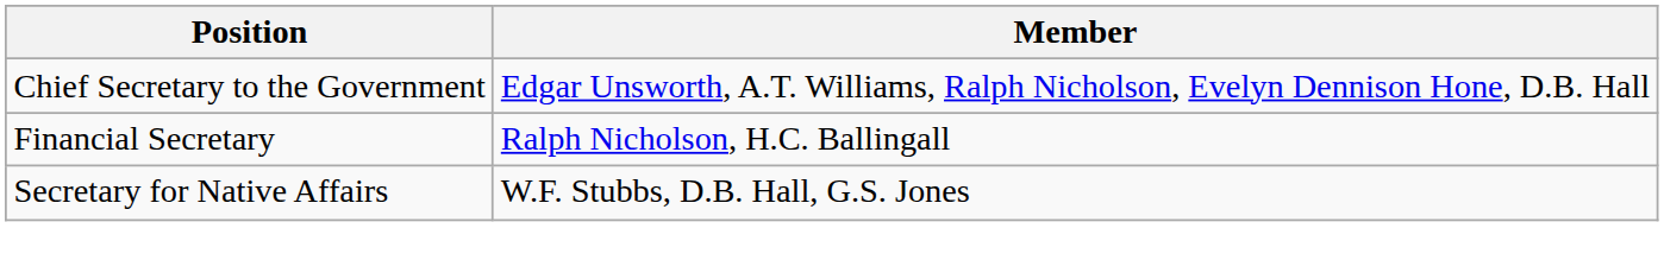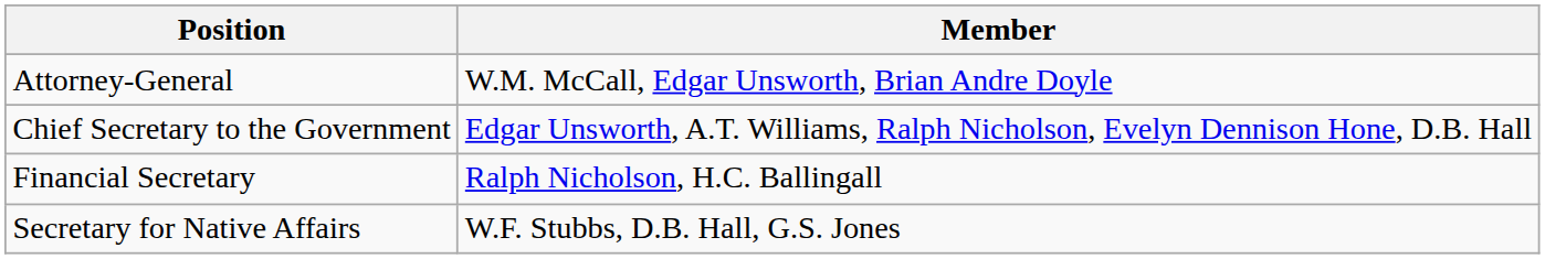+ row: Attorney-General | W.M. McCall, Edgar Unsworth, Brian Andre Doyle
